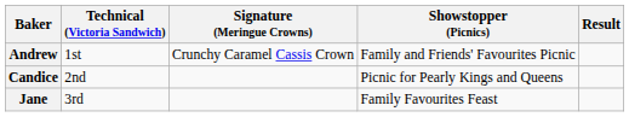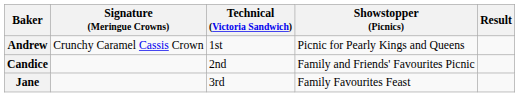columns swapped: Signature (Meringue Crowns) <-> Technical (Victoria Sandwich)
Andrew | Showstopper (Picnics): Family and Friends' Favourites Picnic -> Picnic for Pearly Kings and Queens
Candice | Showstopper (Picnics): Picnic for Pearly Kings and Queens -> Family and Friends' Favourites Picnic
